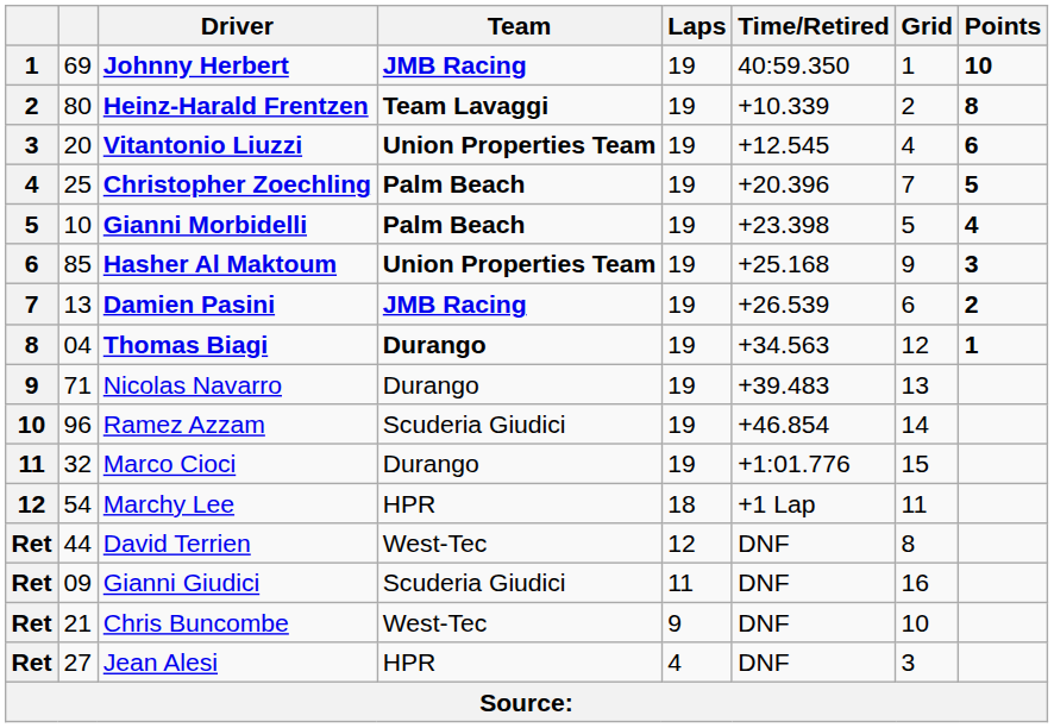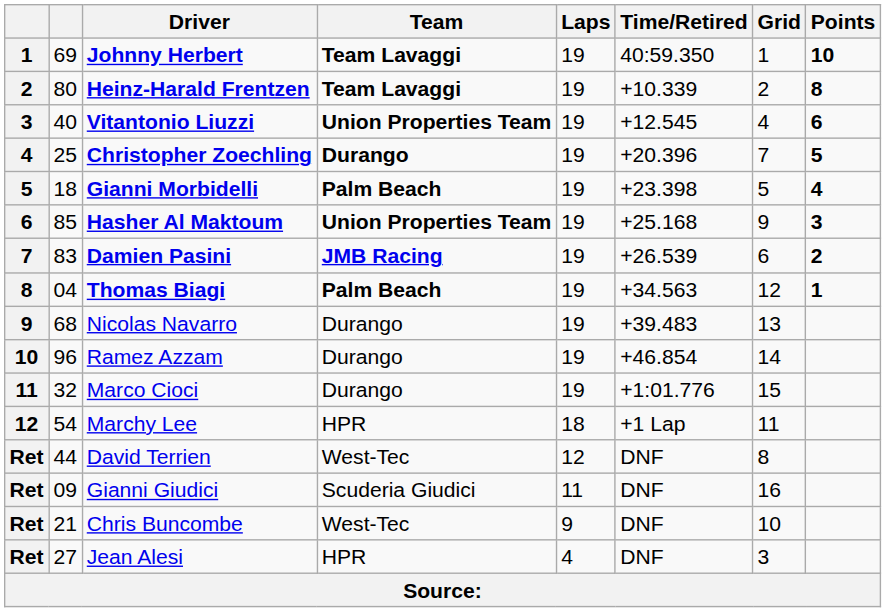Johnny Herbert | Team: JMB Racing -> Team Lavaggi
Vitantonio Liuzzi | column 2: 20 -> 40
Christopher Zoechling | Team: Palm Beach -> Durango
Gianni Morbidelli | column 2: 10 -> 18
Damien Pasini | column 2: 13 -> 83
Thomas Biagi | Team: Durango -> Palm Beach
Nicolas Navarro | column 2: 71 -> 68
Ramez Azzam | Team: Scuderia Giudici -> Durango
